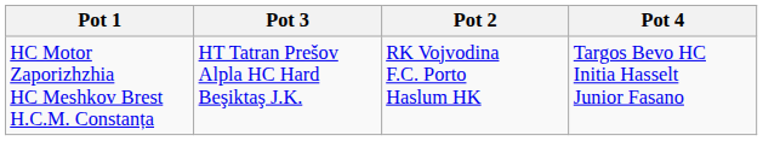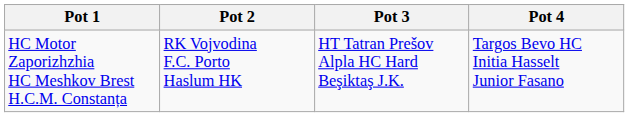columns swapped: Pot 2 <-> Pot 3
